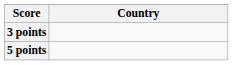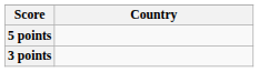rows swapped: 5 points <-> 3 points
